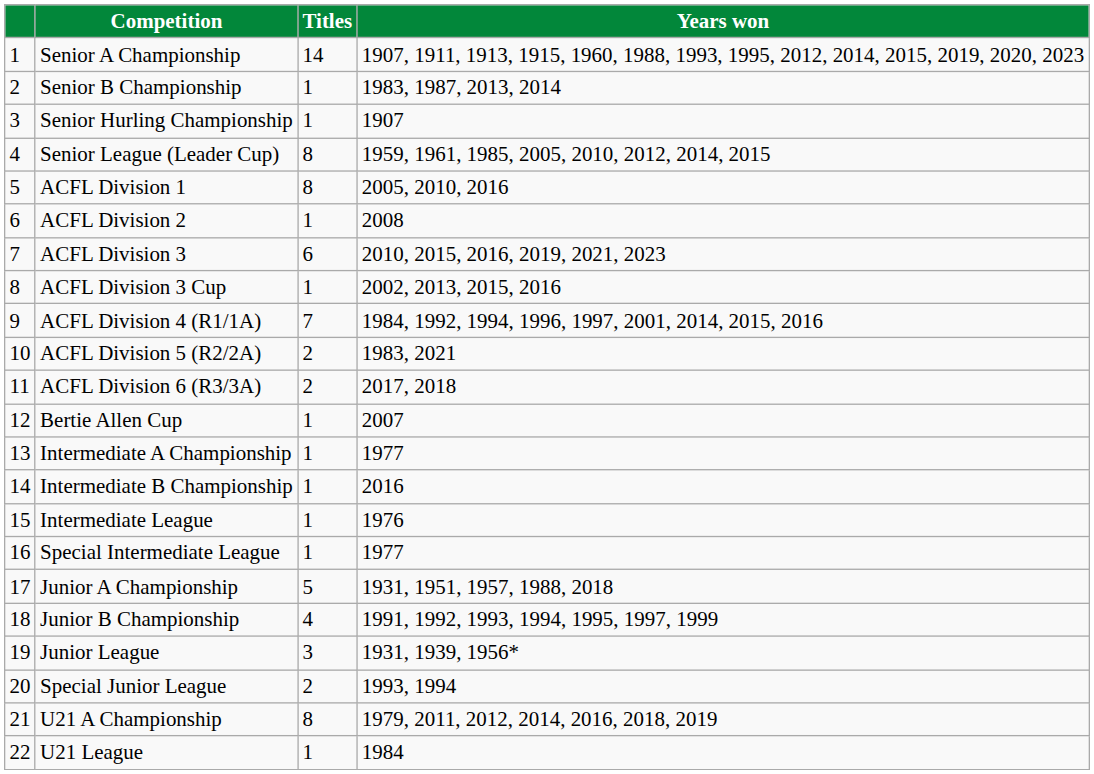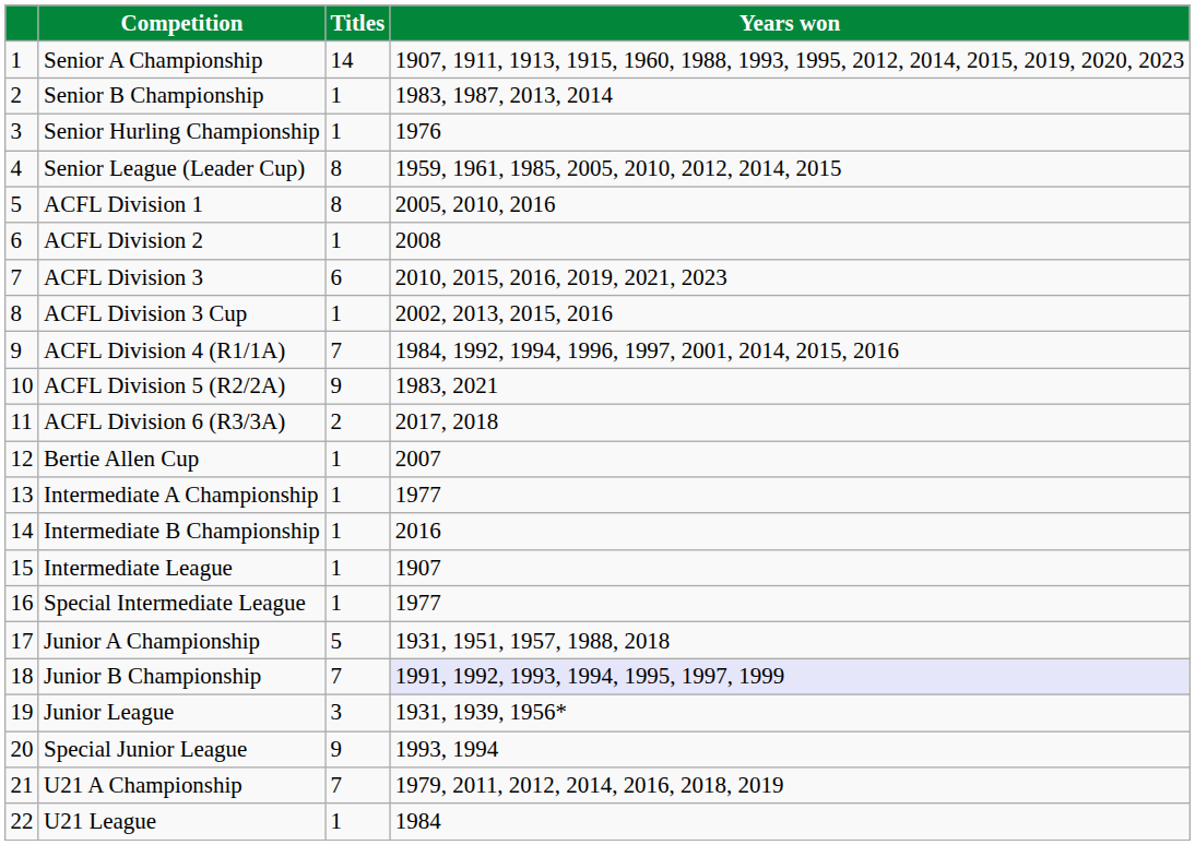Senior Hurling Championship | Years won: 1907 -> 1976
ACFL Division 5 (R2/2A) | Titles: 2 -> 9
Intermediate League | Years won: 1976 -> 1907
Junior B Championship | Titles: 4 -> 7
Junior B Championship | Years won: no background -> lavender background
Special Junior League | Titles: 2 -> 9
U21 A Championship | Titles: 8 -> 7
